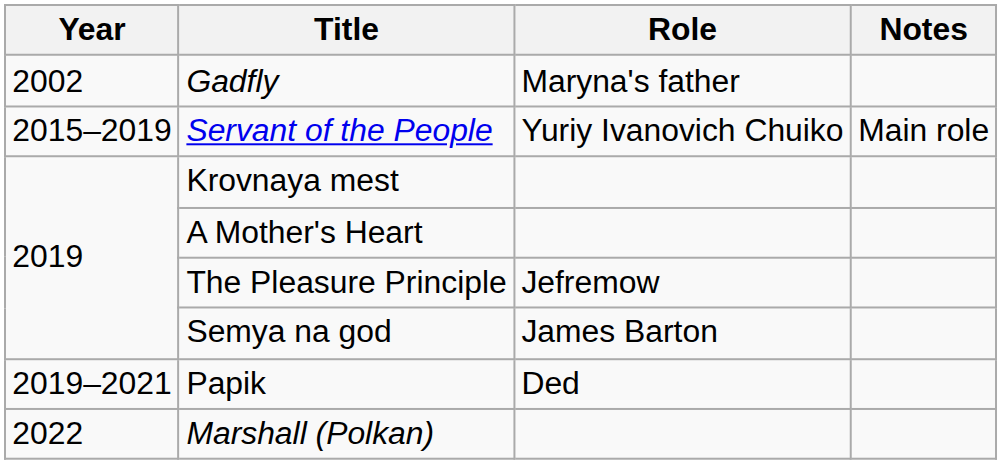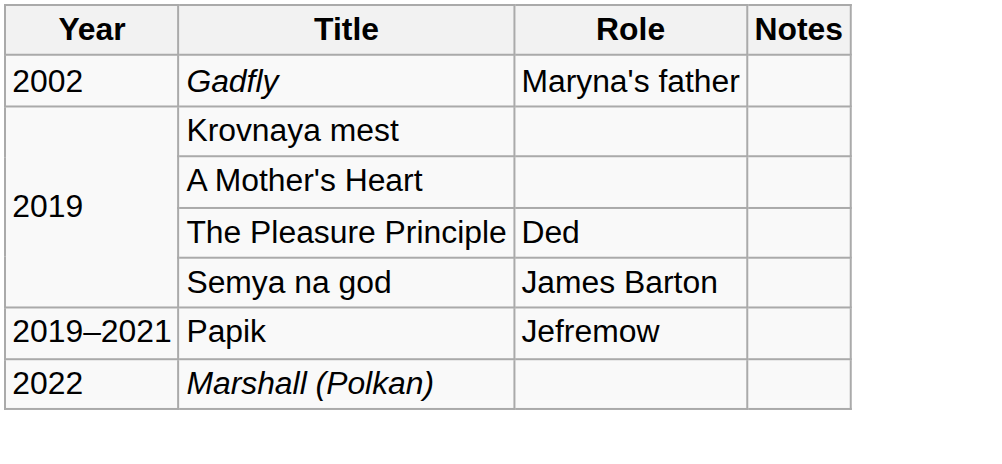- row: 2015–2019 | Servant of the People | Yuriy Ivanovich Chuiko | Main role
The Pleasure Principle | Role: Jefremow -> Ded
Papik | Role: Ded -> Jefremow
